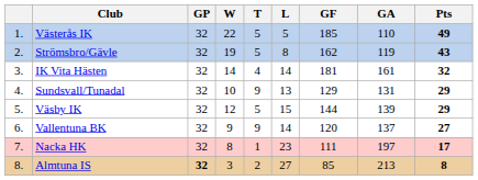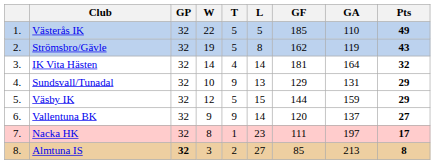IK Vita Hästen | GA: 161 -> 164
Väsby IK | GA: 139 -> 159
